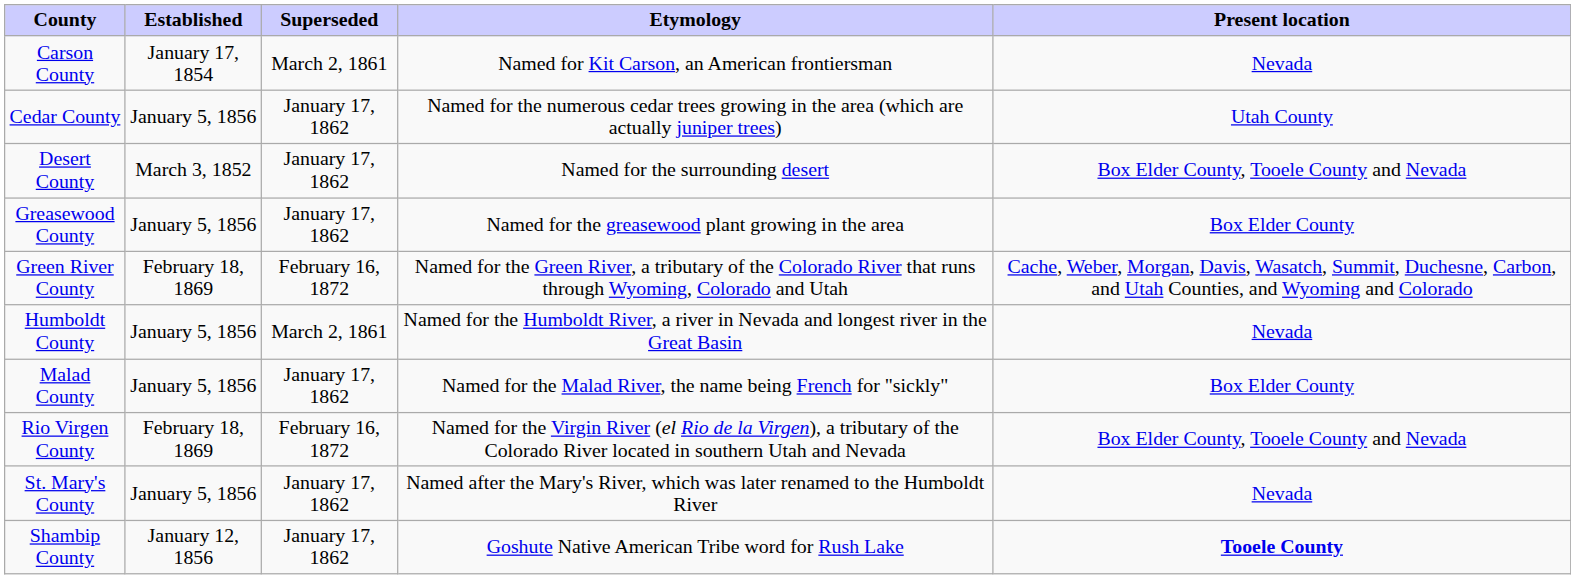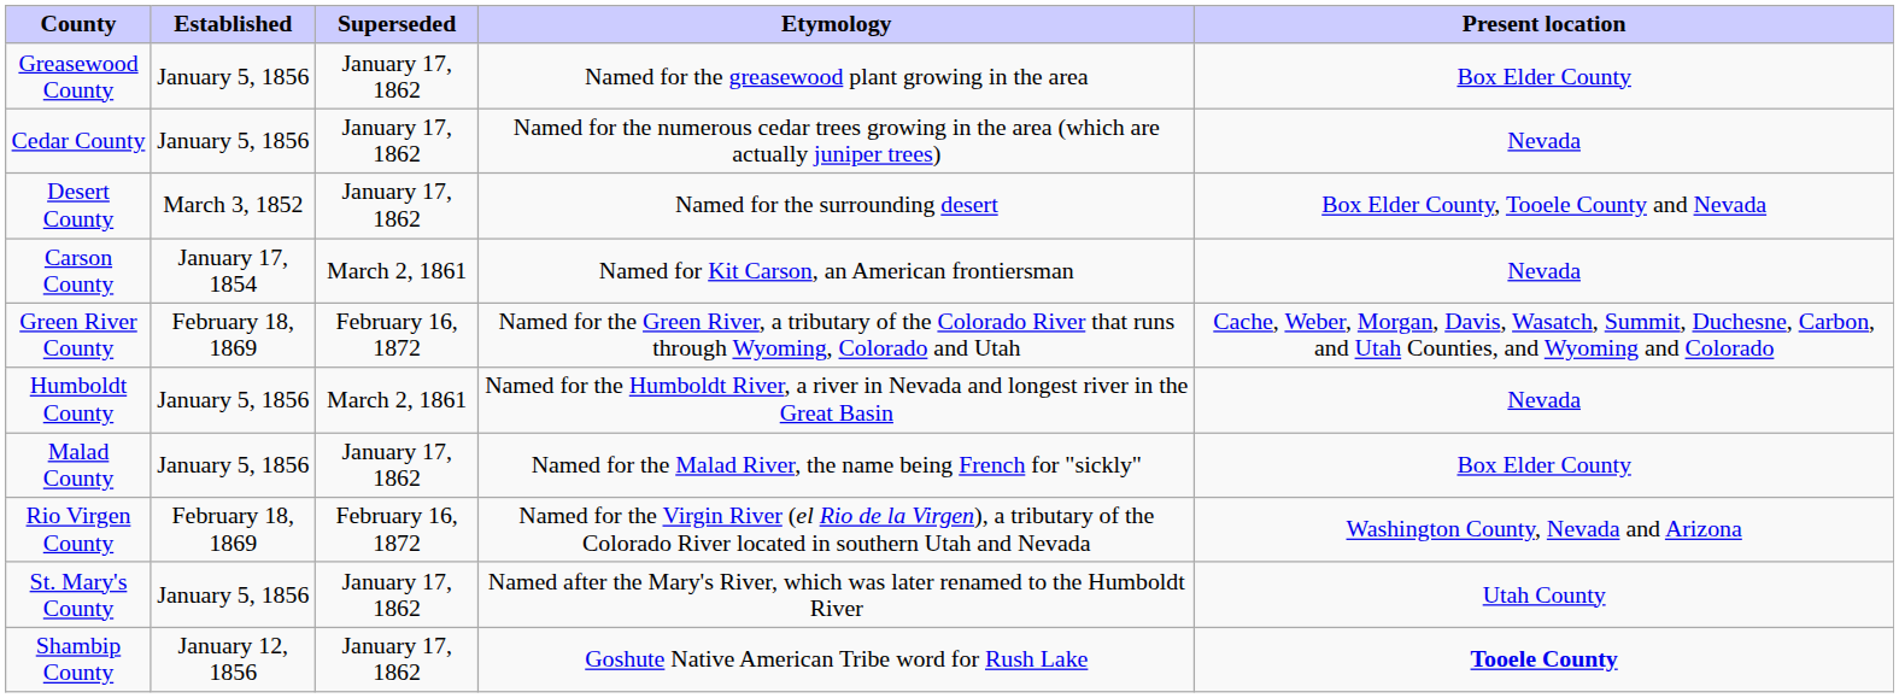rows swapped: Carson County <-> Greasewood County
Cedar County | Present location: Utah County -> Nevada
Rio Virgen County | Present location: Box Elder County, Tooele County and Nevada -> Washington County, Nevada and Arizona
St. Mary's County | Present location: Nevada -> Utah County
